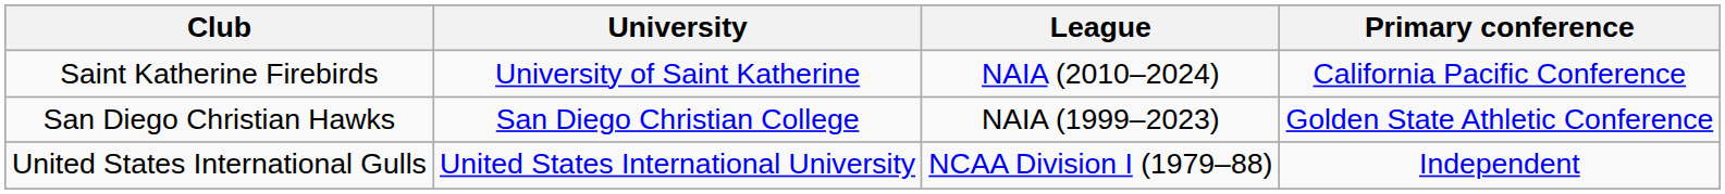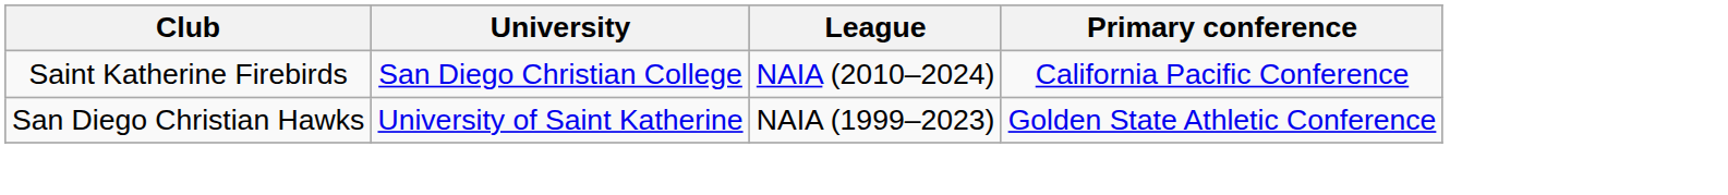Saint Katherine Firebirds | University: University of Saint Katherine -> San Diego Christian College
San Diego Christian Hawks | University: San Diego Christian College -> University of Saint Katherine
- row: United States International Gulls | United States International University | NCAA Division I (1979–88) | Independent
